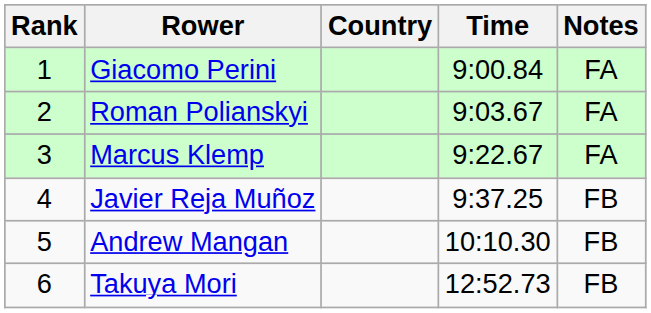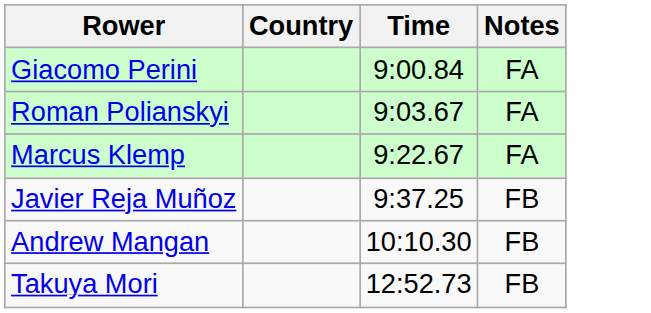- column: Rank | 1 | 2 | 3 | 4 | 5 | 6
